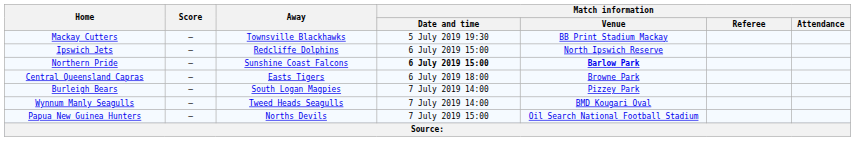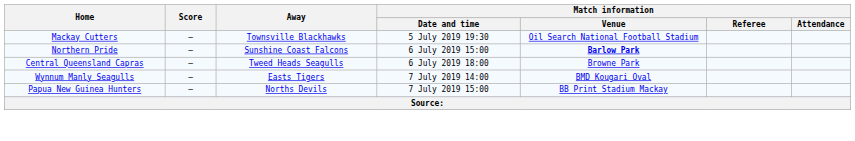Mackay Cutters | Match information / Venue: BB Print Stadium Mackay -> Oil Search National Football Stadium
- row: Ipswich Jets | – | Redcliffe Dolphins | 6 July 2019 15:00 | North Ipswich Reserve
Northern Pride | Match information / Date and time: bold -> normal
Central Queensland Capras | Away: Easts Tigers -> Tweed Heads Seagulls
- row: Burleigh Bears | – | South Logan Magpies | 7 July 2019 14:00 | Pizzey Park
Wynnum Manly Seagulls | Away: Tweed Heads Seagulls -> Easts Tigers
Papua New Guinea Hunters | Match information / Venue: Oil Search National Football Stadium -> BB Print Stadium Mackay
